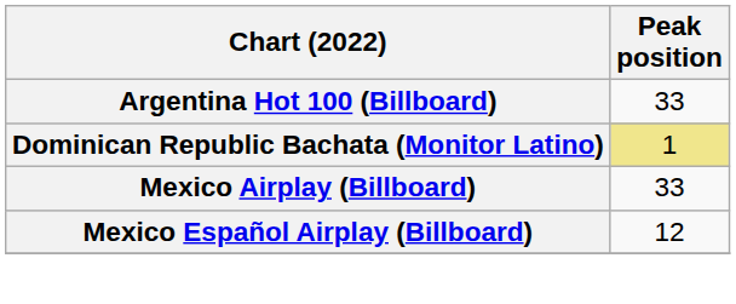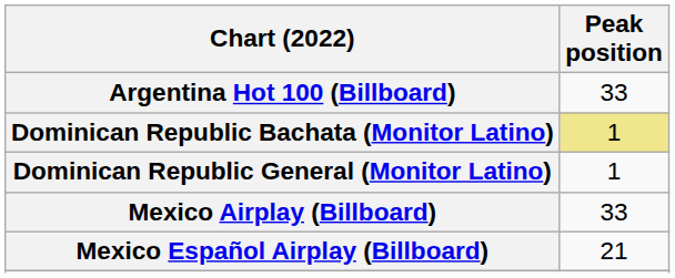+ row: Dominican Republic General (Monitor Latino) | 1
Mexico Español Airplay (Billboard) | Peak position: 12 -> 21
